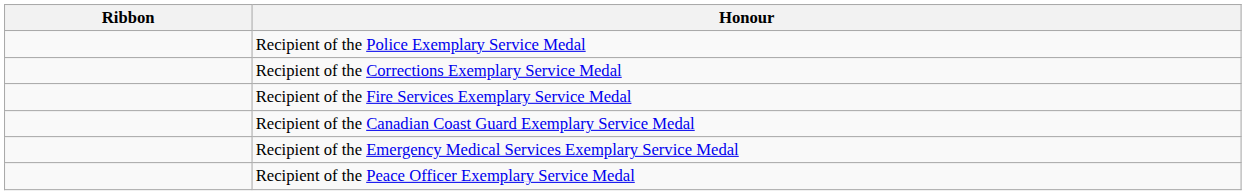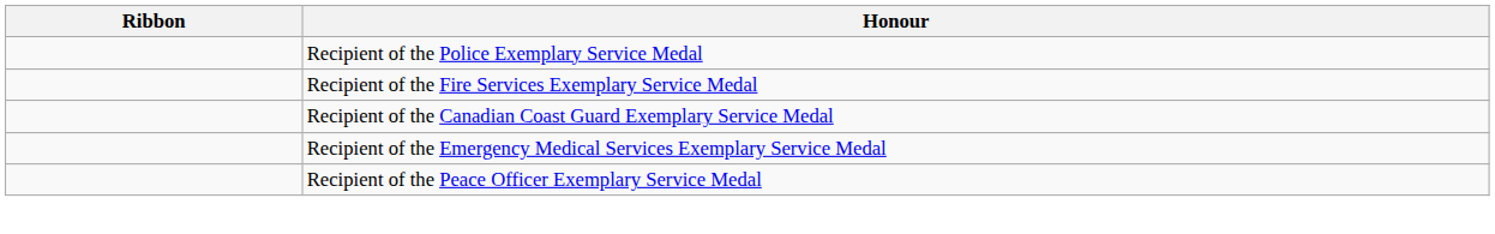- row: Recipient of the Corrections Exemplary Service Medal
